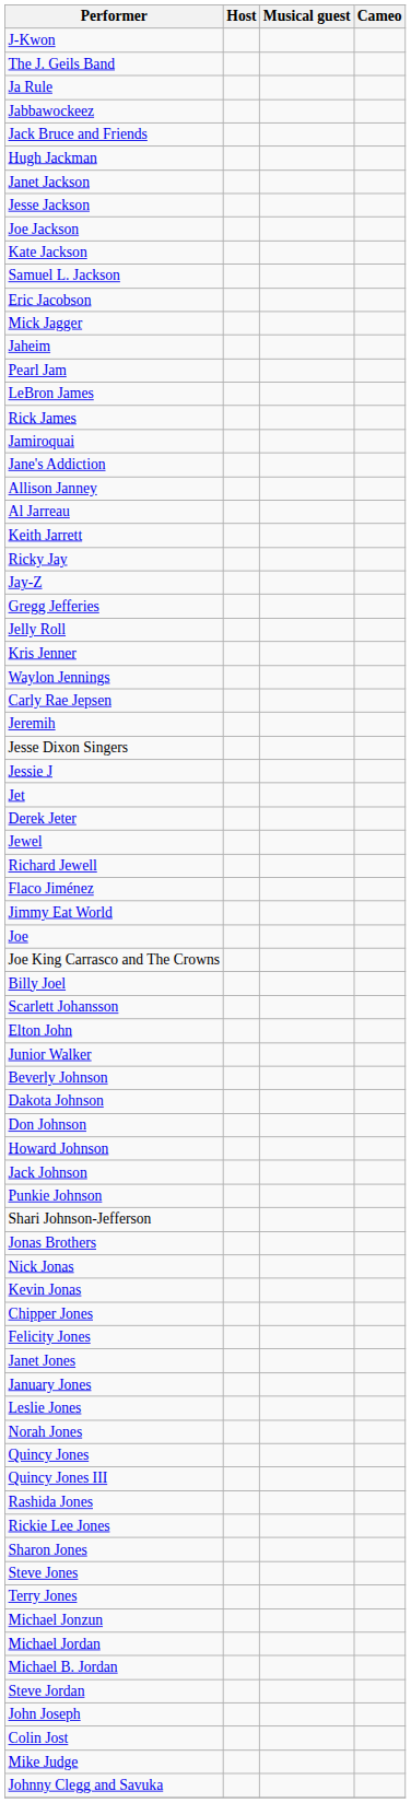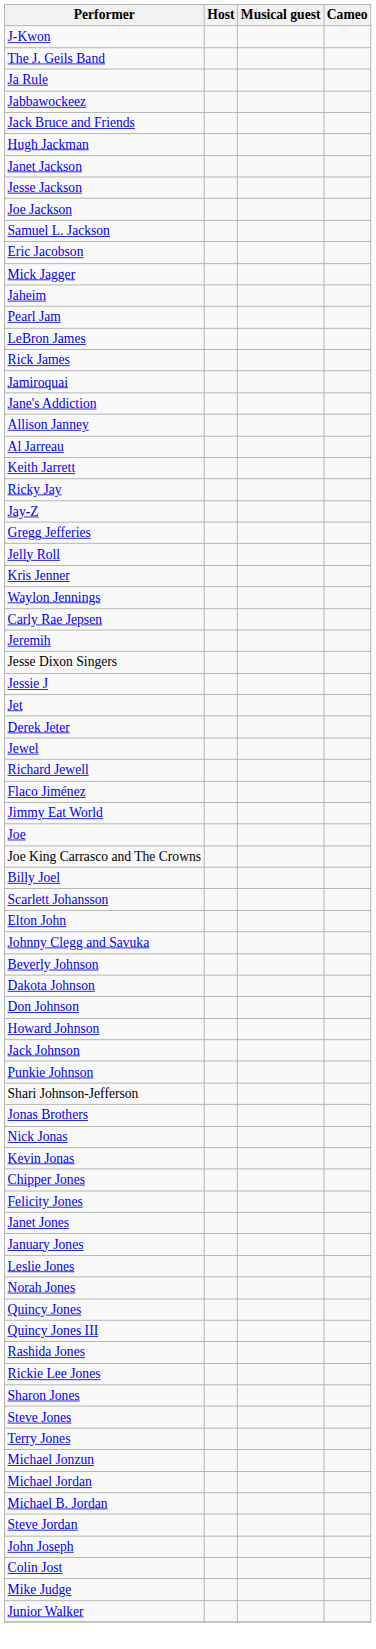- row: Kate Jackson
rows swapped: Johnny Clegg and Savuka <-> Junior Walker
